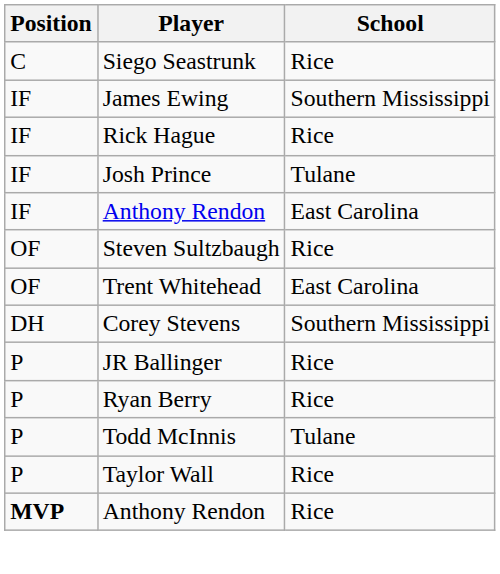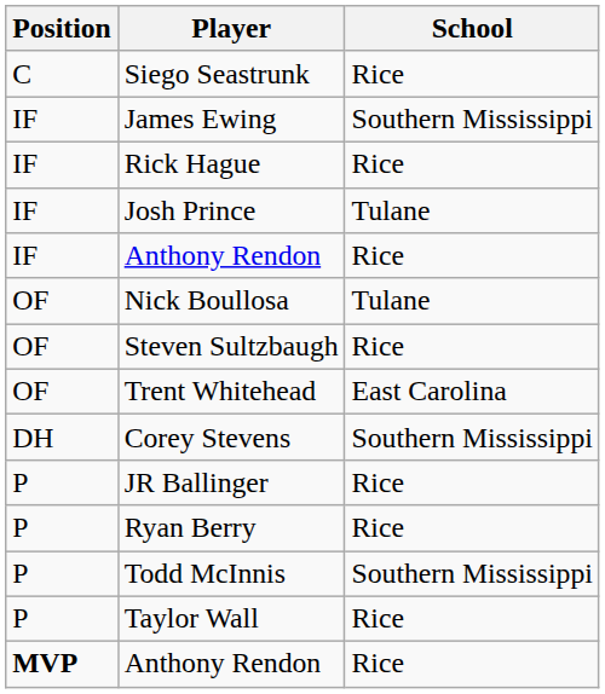IF / Anthony Rendon | School: East Carolina -> Rice
+ row: OF | Nick Boullosa | Tulane
Todd McInnis | School: Tulane -> Southern Mississippi
